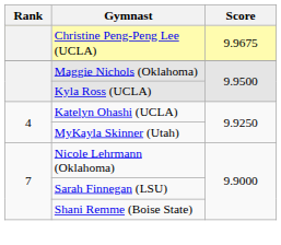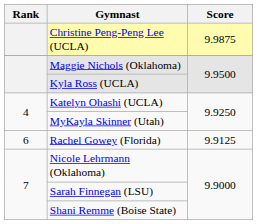Christine Peng-Peng Lee (UCLA) | Score: 9.9675 -> 9.9875
+ row: 6 | Rachel Gowey (Florida) | 9.9125
